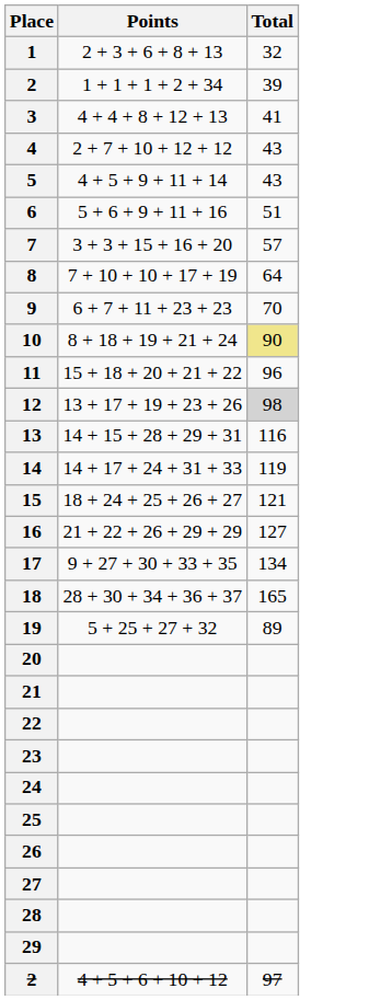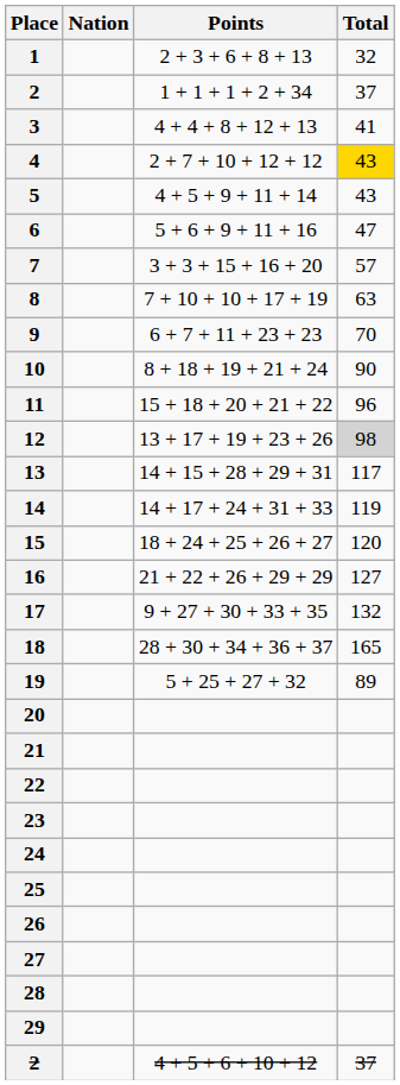+ column: Nation
2 / 1 + 1 + 1 + 2 + 34 | Total: 39 -> 37
4 | Total: no background -> gold background
6 | Total: 51 -> 47
8 | Total: 64 -> 63
10 | Total: khaki background -> no background
13 | Total: 116 -> 117
15 | Total: 121 -> 120
17 | Total: 134 -> 132
2 / 4 + 5 + 6 + 10 + 12 | Total: 97 -> 37
